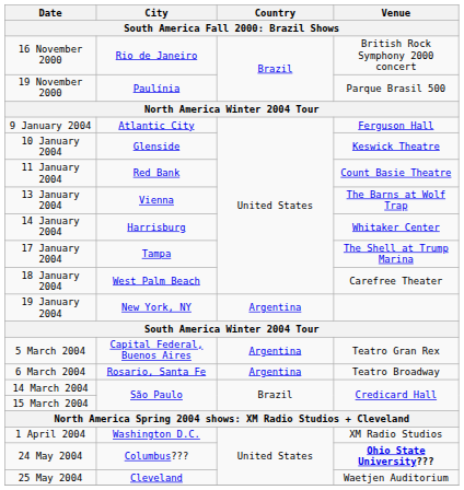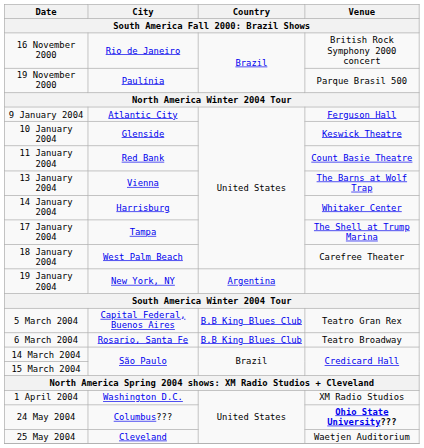5 March 2004 | Country: Argentina -> B.B King Blues Club
6 March 2004 | Country: Argentina -> B.B King Blues Club
